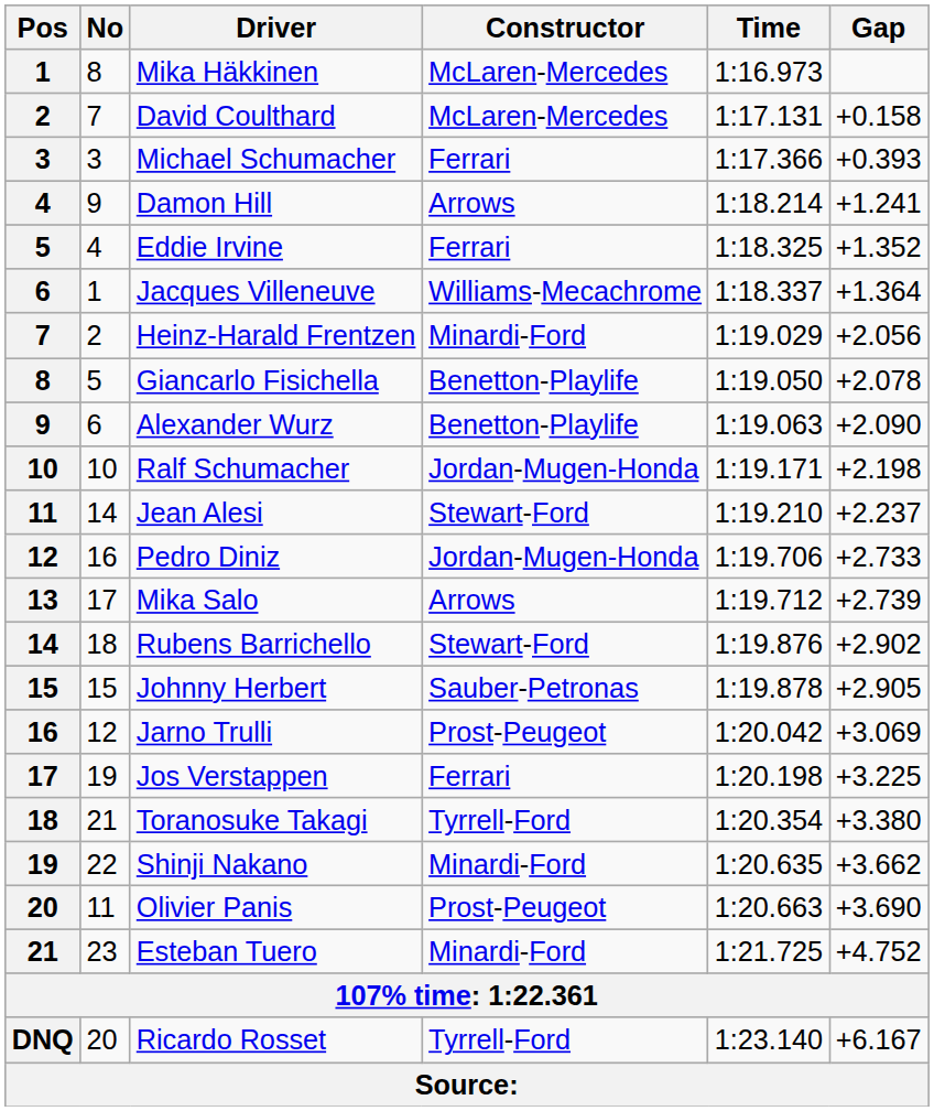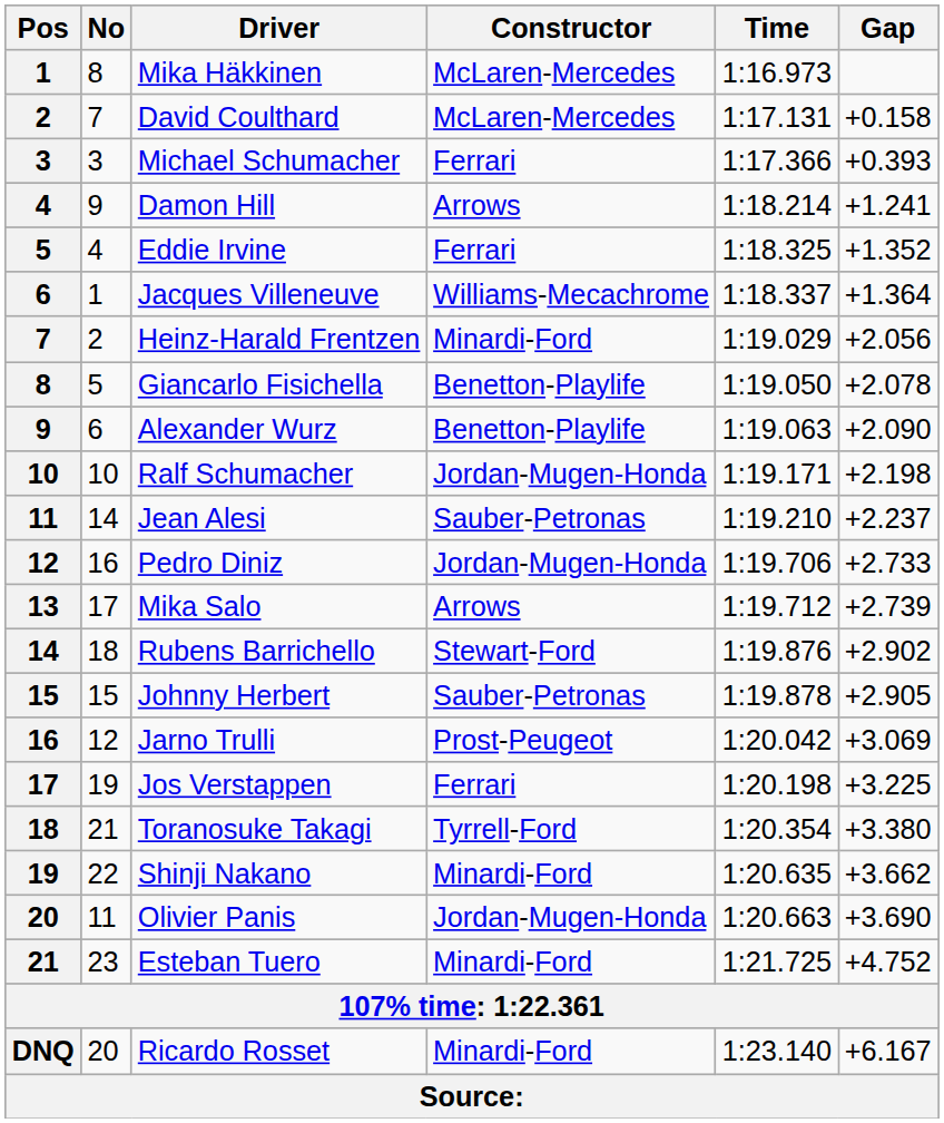Jean Alesi | Constructor: Stewart-Ford -> Sauber-Petronas
Olivier Panis | Constructor: Prost-Peugeot -> Jordan-Mugen-Honda
Ricardo Rosset | Constructor: Tyrrell-Ford -> Minardi-Ford
